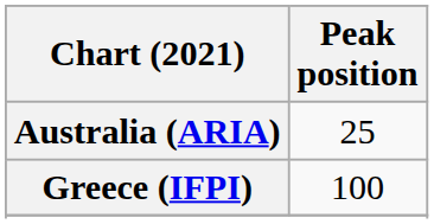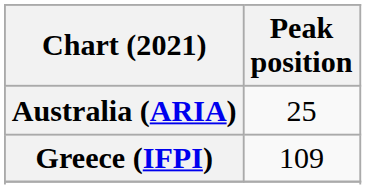Greece (IFPI) | Peak position: 100 -> 109
